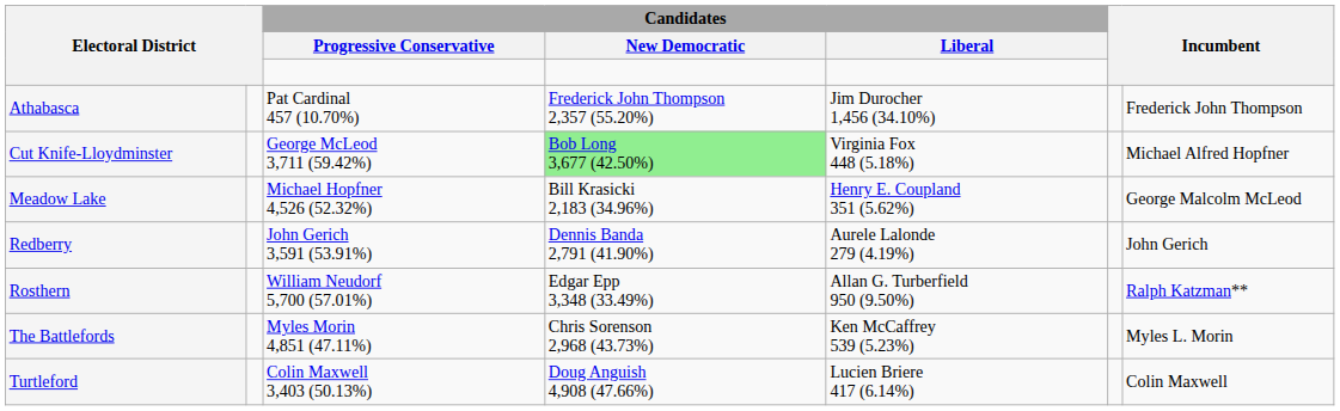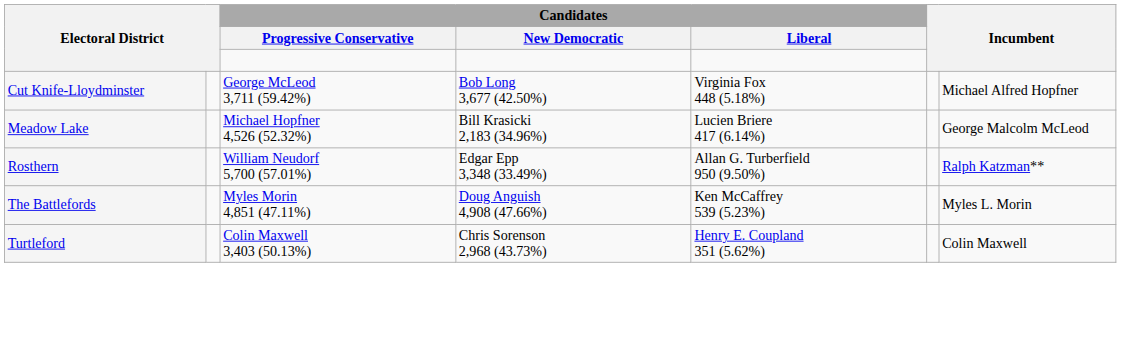- row: Athabasca | Pat Cardinal 457 (10.70%) | Frederick John Thompson 2,357 (55.20%) | Jim Durocher 1,456 (34.10%) | Frederick John Thompson
Cut Knife-Lloydminster | Candidates / New Democratic: lightgreen background -> no background
Meadow Lake | Candidates / Liberal: Henry E. Coupland 351 (5.62%) -> Lucien Briere 417 (6.14%)
- row: Redberry | John Gerich 3,591 (53.91%) | Dennis Banda 2,791 (41.90%) | Aurele Lalonde 279 (4.19%) | John Gerich
The Battlefords | Candidates / New Democratic: Chris Sorenson 2,968 (43.73%) -> Doug Anguish 4,908 (47.66%)
Turtleford | Candidates / New Democratic: Doug Anguish 4,908 (47.66%) -> Chris Sorenson 2,968 (43.73%)
Turtleford | Candidates / Liberal: Lucien Briere 417 (6.14%) -> Henry E. Coupland 351 (5.62%)
